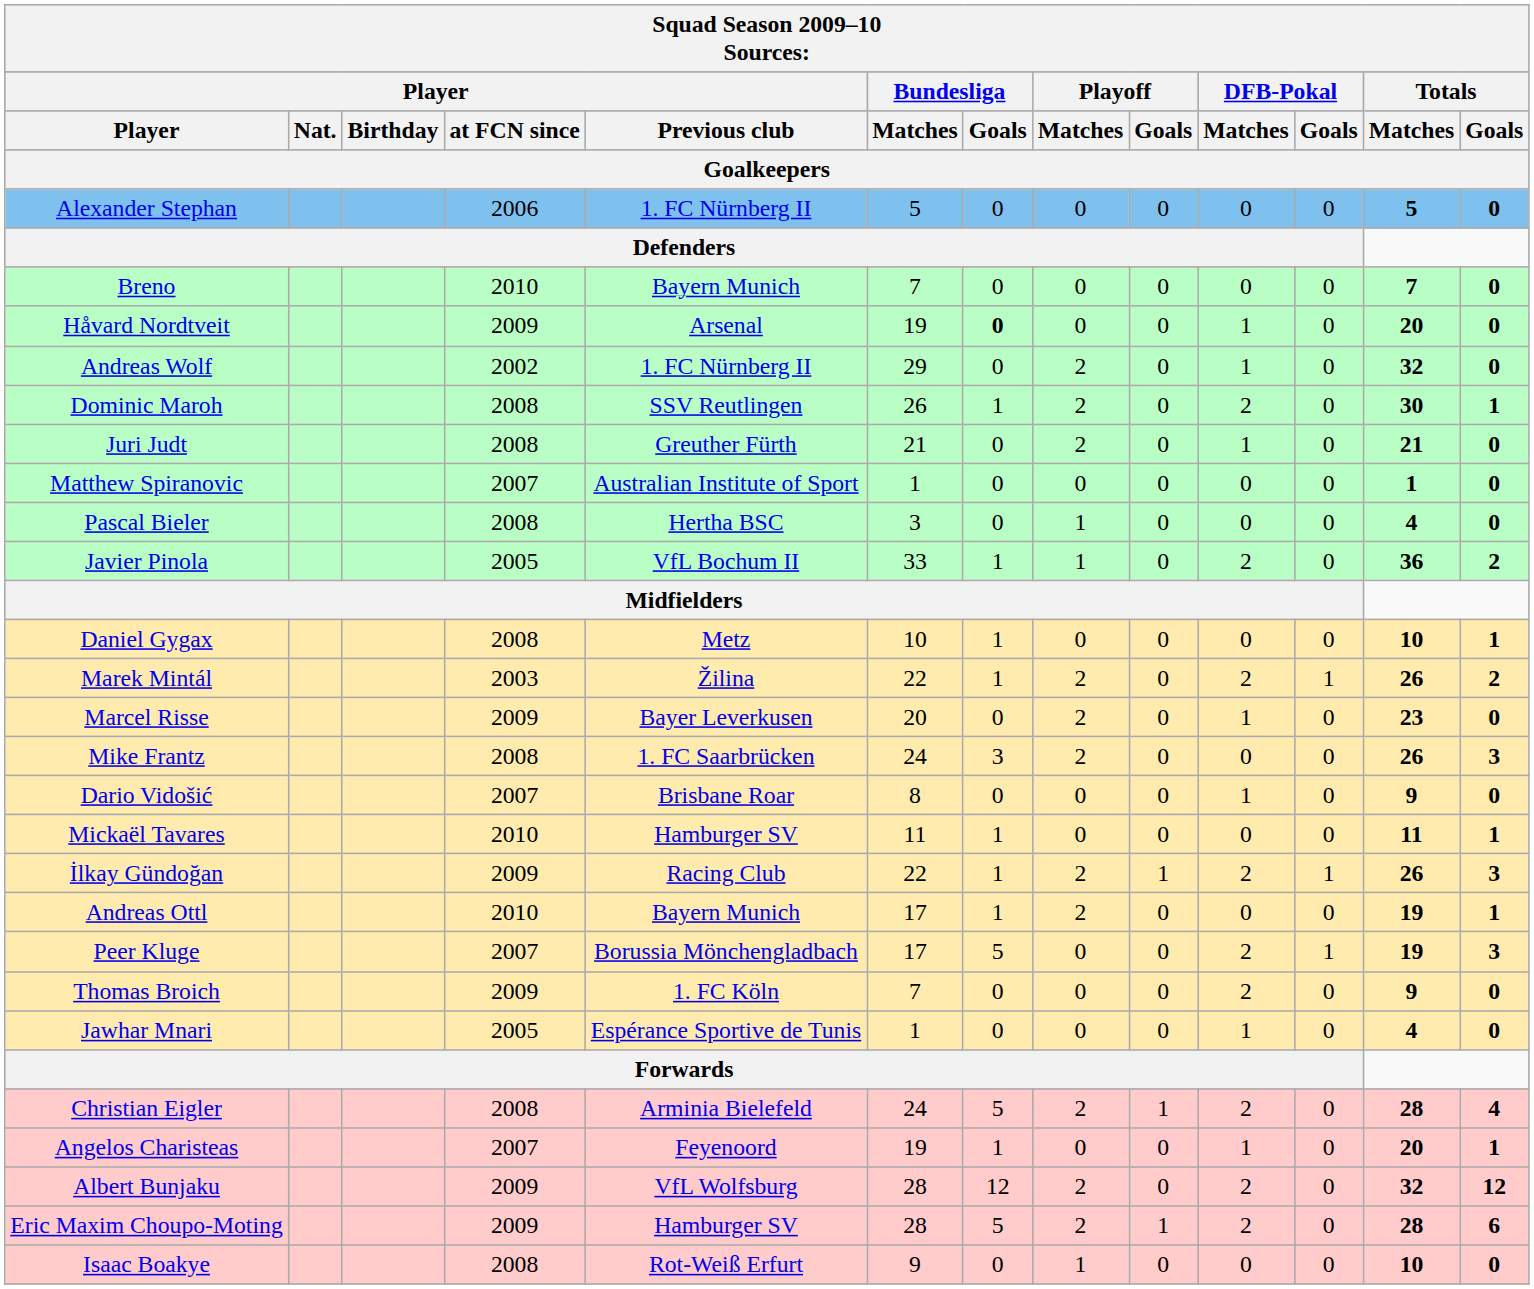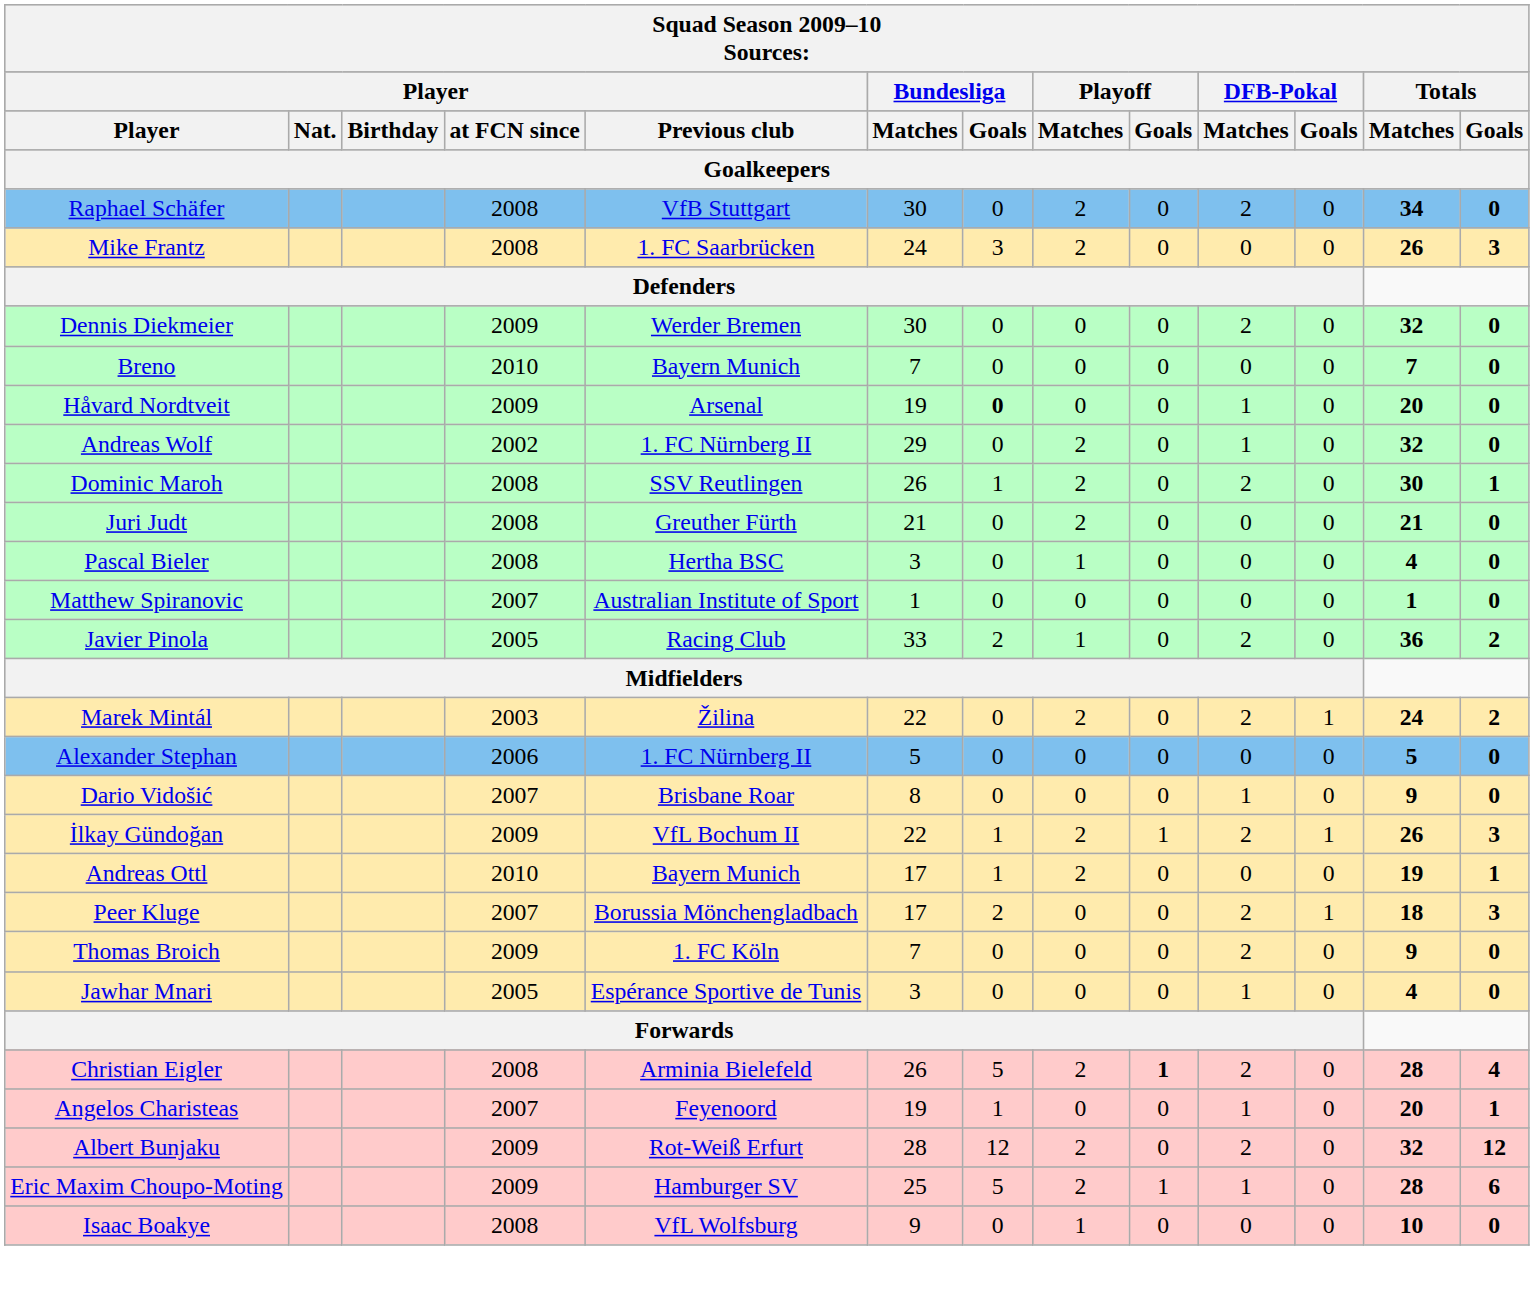+ row: Raphael Schäfer | 2008 | VfB Stuttgart | 30 | 0 | 2 | 0 | 2 | 0 | 34 | 0
rows swapped: Alexander Stephan <-> Mike Frantz
+ row: Dennis Diekmeier | 2009 | Werder Bremen | 30 | 0 | 0 | 0 | 2 | 0 | 32 | 0
Juri Judt | DFB-Pokal / Matches: 1 -> 0
rows swapped: Pascal Bieler <-> Matthew Spiranovic
Javier Pinola | Player / Previous club: VfL Bochum II -> Racing Club
Javier Pinola | Bundesliga / Goals: 1 -> 2
- row: Daniel Gygax | 2008 | Metz | 10 | 1 | 0 | 0 | 0 | 0 | 10 | 1
Marek Mintál | Bundesliga / Goals: 1 -> 0
Marek Mintál | Totals / Matches: 26 -> 24
- row: Marcel Risse | 2009 | Bayer Leverkusen | 20 | 0 | 2 | 0 | 1 | 0 | 23 | 0
- row: Mickaël Tavares | 2010 | Hamburger SV | 11 | 1 | 0 | 0 | 0 | 0 | 11 | 1
İlkay Gündoğan | Player / Previous club: Racing Club -> VfL Bochum II
Peer Kluge | Bundesliga / Goals: 5 -> 2
Peer Kluge | Totals / Matches: 19 -> 18
Jawhar Mnari | Bundesliga / Matches: 1 -> 3
Christian Eigler | Bundesliga / Matches: 24 -> 26
Christian Eigler | Playoff / Goals: normal -> bold
Albert Bunjaku | Player / Previous club: VfL Wolfsburg -> Rot-Weiß Erfurt
Eric Maxim Choupo-Moting | Bundesliga / Matches: 28 -> 25
Eric Maxim Choupo-Moting | DFB-Pokal / Matches: 2 -> 1
Isaac Boakye | Player / Previous club: Rot-Weiß Erfurt -> VfL Wolfsburg
